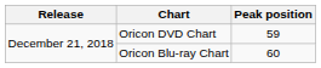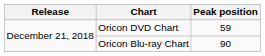Oricon Blu-ray Chart | Peak position: 60 -> 90
